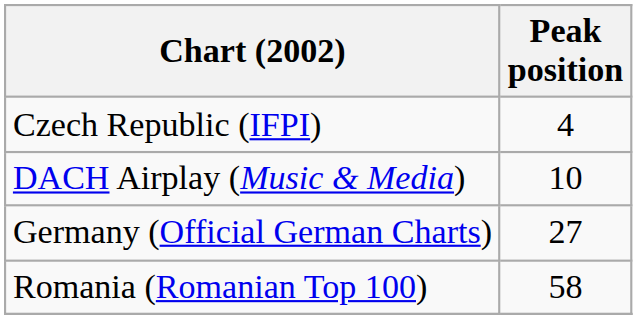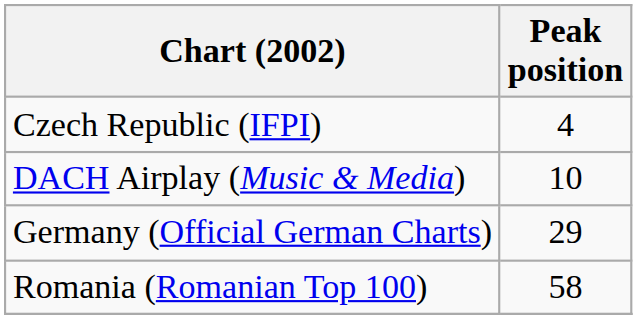Germany (Official German Charts) | Peak position: 27 -> 29
